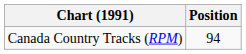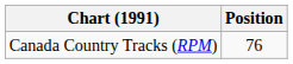Canada Country Tracks (RPM) | Position: 94 -> 76
